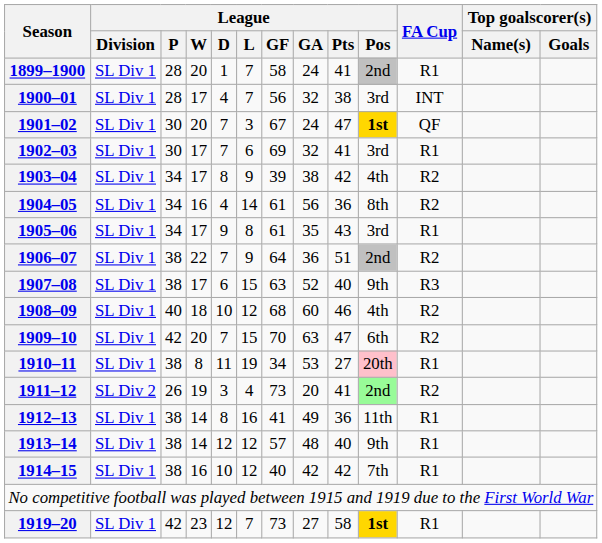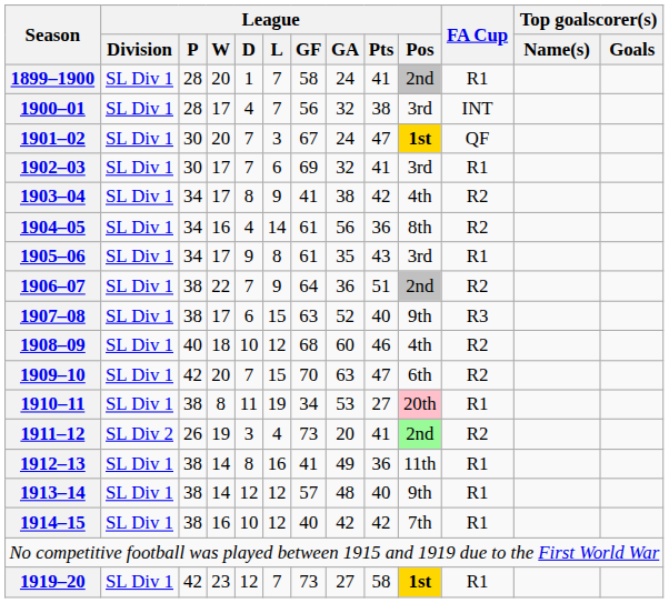1903–04 | League / GF: 39 -> 41
